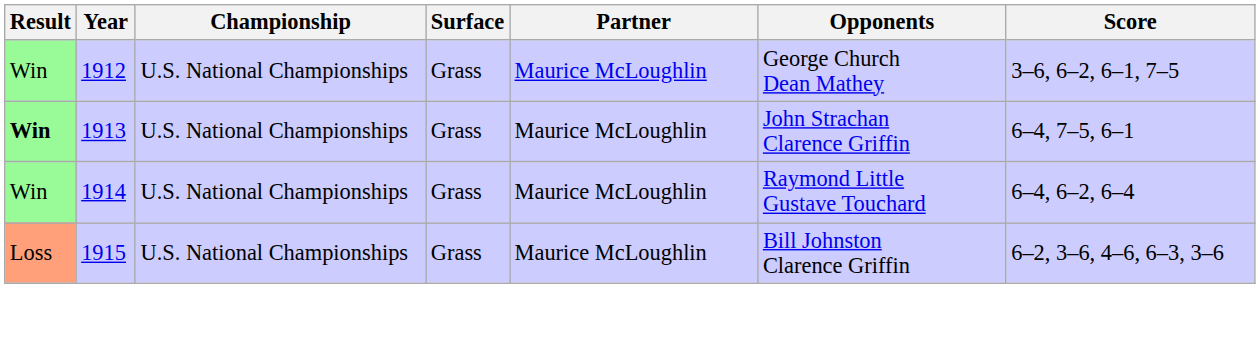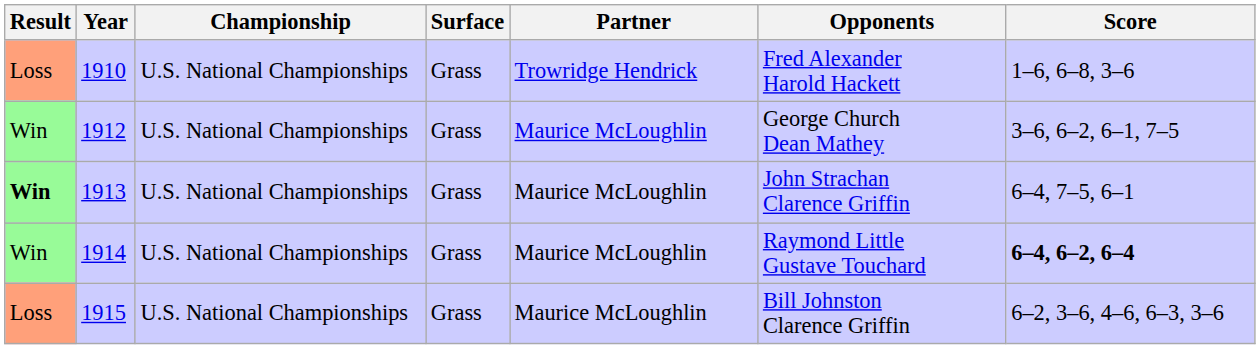+ row: Loss | 1910 | U.S. National Championships | Grass | Trowridge Hendrick | Fred Alexander Harold Hackett | 1–6, 6–8, 3–6
1914 | Score: normal -> bold
